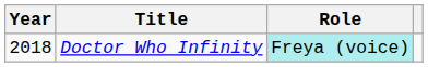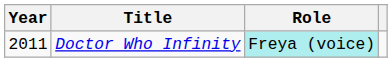Doctor Who Infinity | Year: 2018 -> 2011
